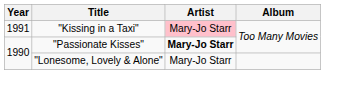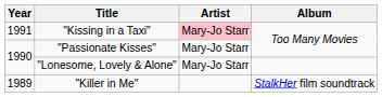"Passionate Kisses" | Artist: bold -> normal
+ row: 1989 | "Killer in Me" | StalkHer film soundtrack
